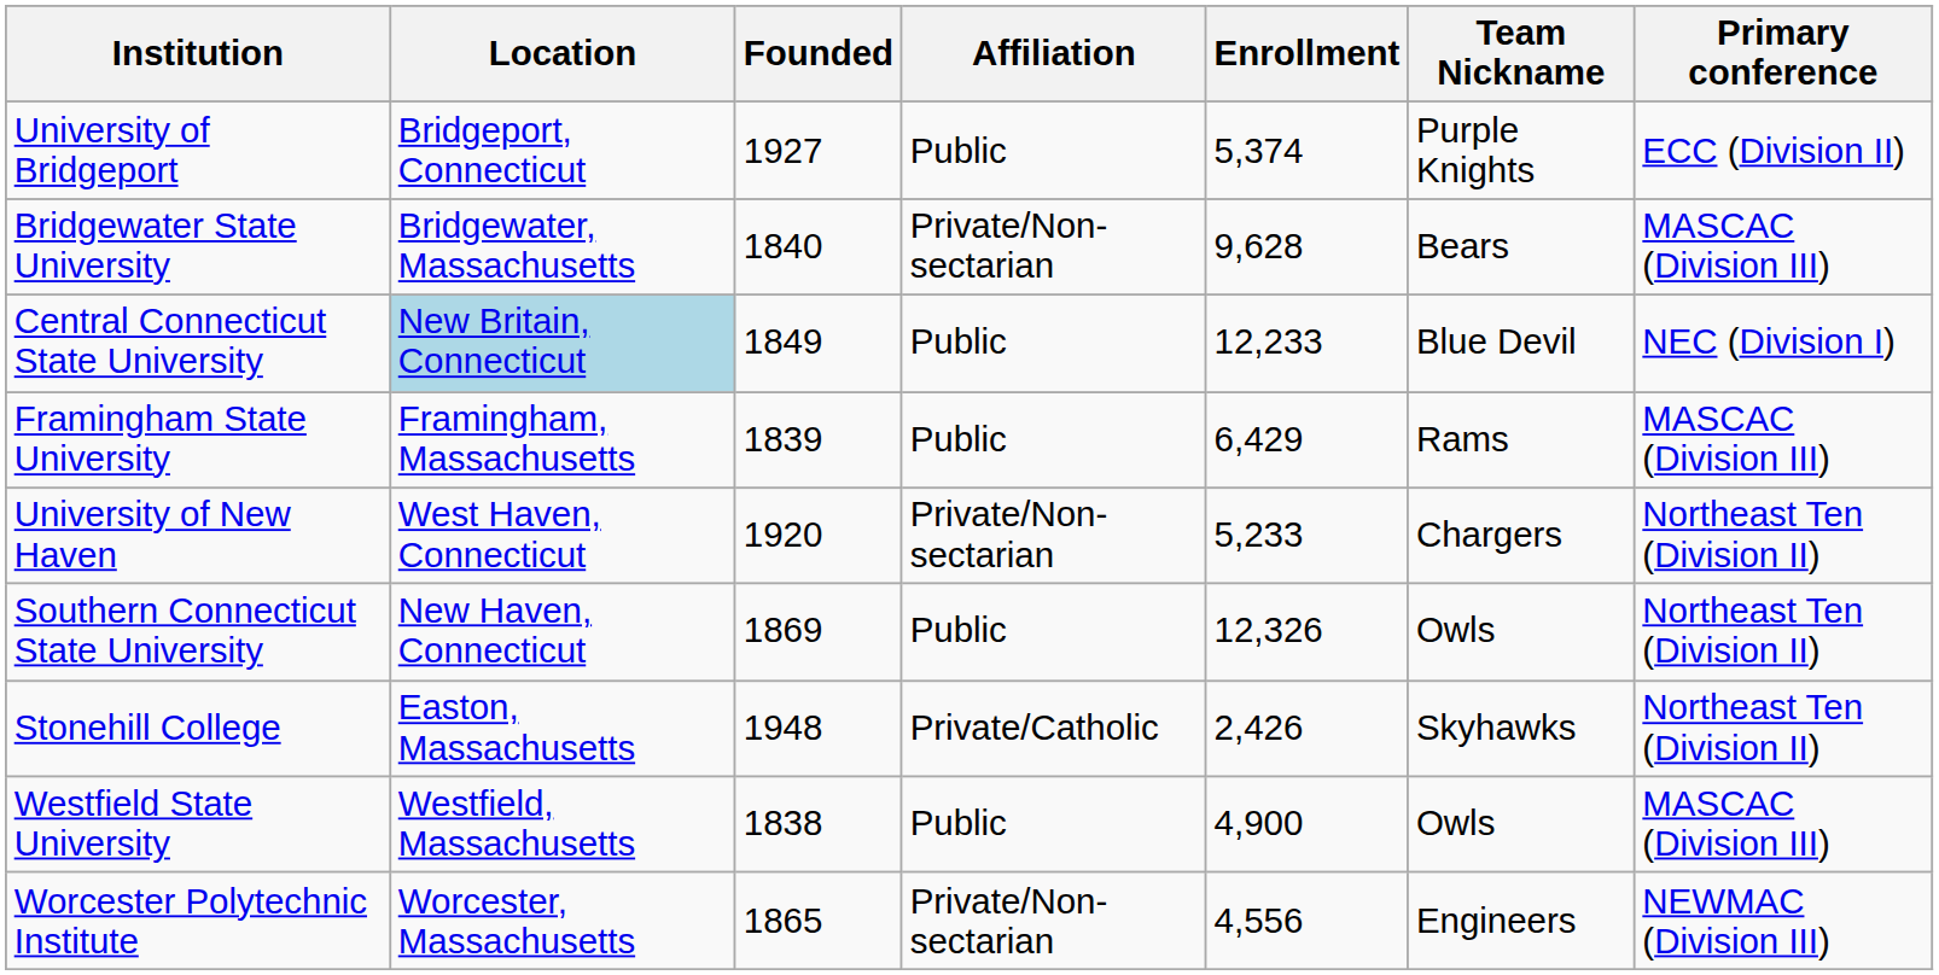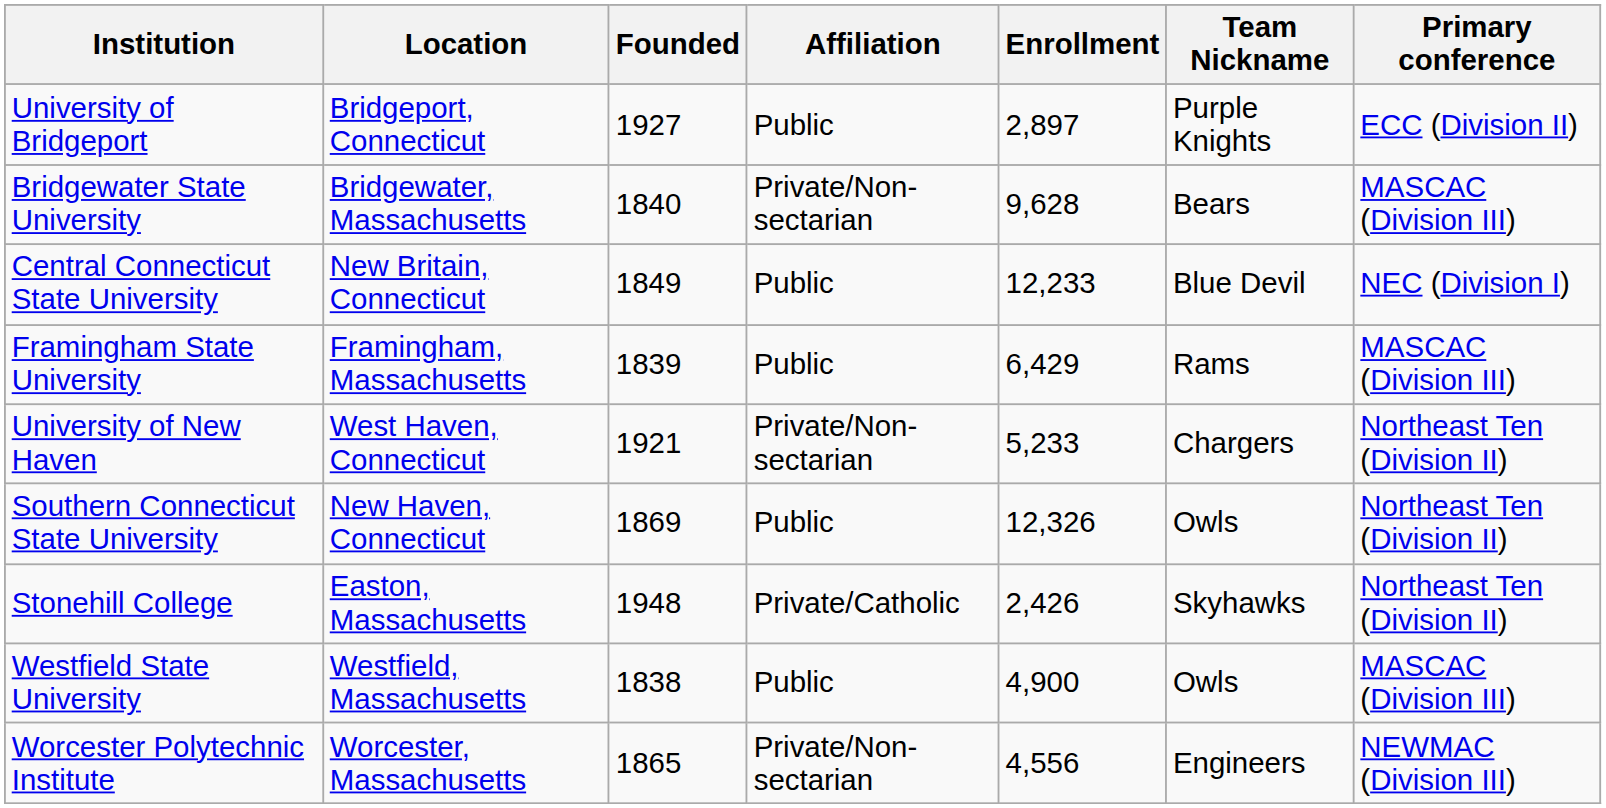University of Bridgeport | Enrollment: 5,374 -> 2,897
Central Connecticut State University | Location: lightblue background -> no background
University of New Haven | Founded: 1920 -> 1921
